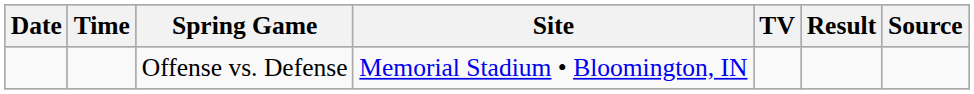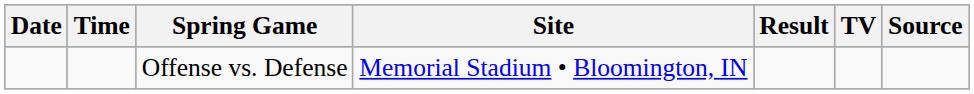columns swapped: TV <-> Result
